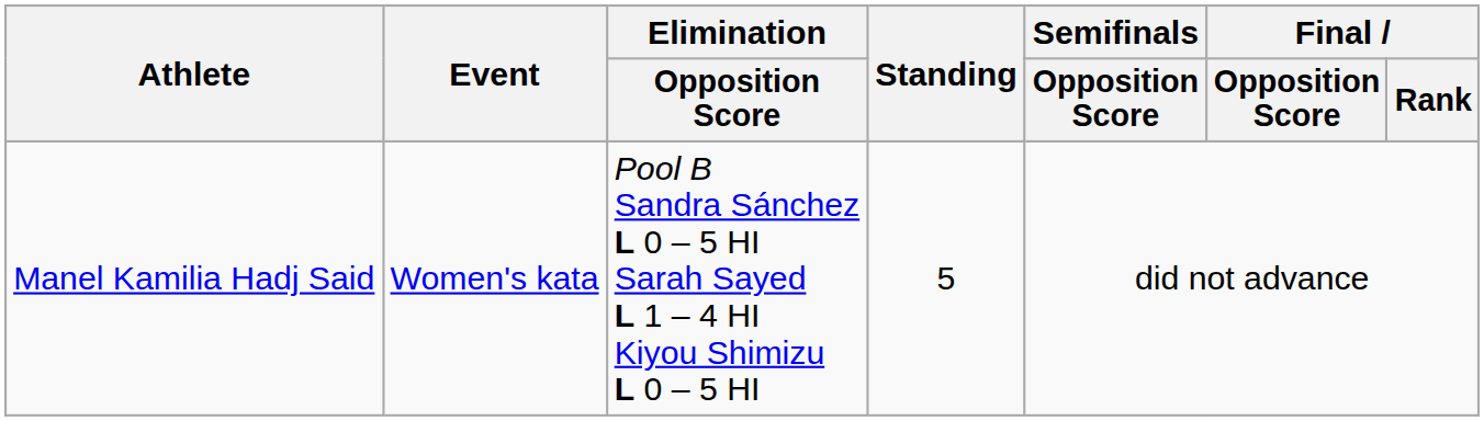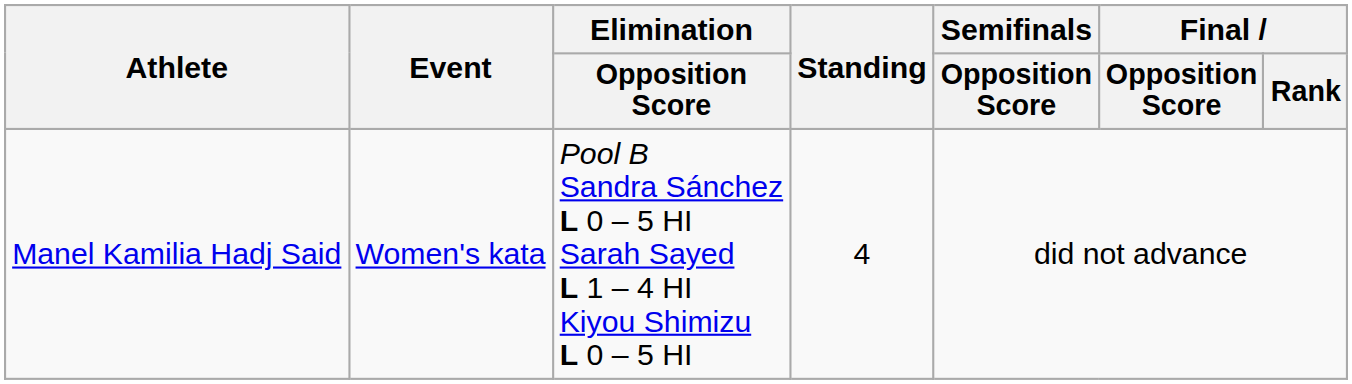Manel Kamilia Hadj Said | Standing: 5 -> 4
